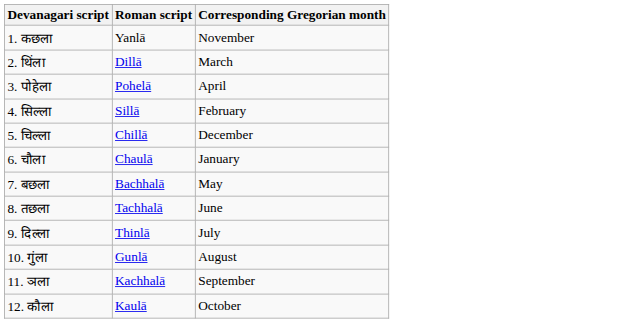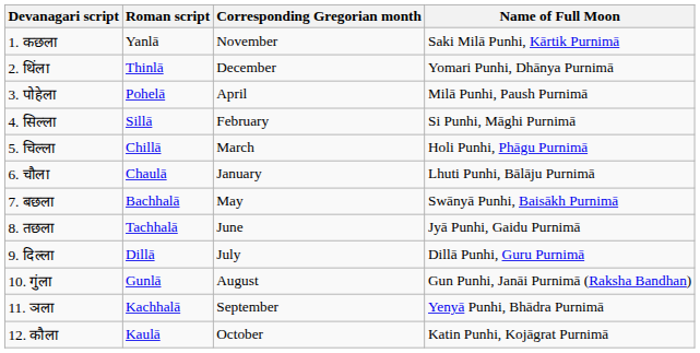+ column: Name of Full Moon | Saki Milā Punhi, Kārtik Purnimā | Yomari Punhi, Dhānya Purnimā | Milā Punhi, Paush Purnimā | Si Punhi, Māghi Purnimā | Holi Punhi, Phāgu Purnimā | Lhuti Punhi, Bālāju Purnimā | Swānyā Punhi, Baisākh Purnimā | Jyā Punhi, Gaidu Purnimā | Dillā Punhi, Guru Purnimā | Gun Punhi, Janāi Purnimā (Raksha Bandhan) | Yenyā Punhi, Bhādra Purnimā | Katin Punhi, Kojāgrat Purnimā
2. थिंला | Roman script: Dillā -> Thinlā
2. थिंला | Corresponding Gregorian month: March -> December
5. चिल्ला | Corresponding Gregorian month: December -> March
9. दिल्ला | Roman script: Thinlā -> Dillā
